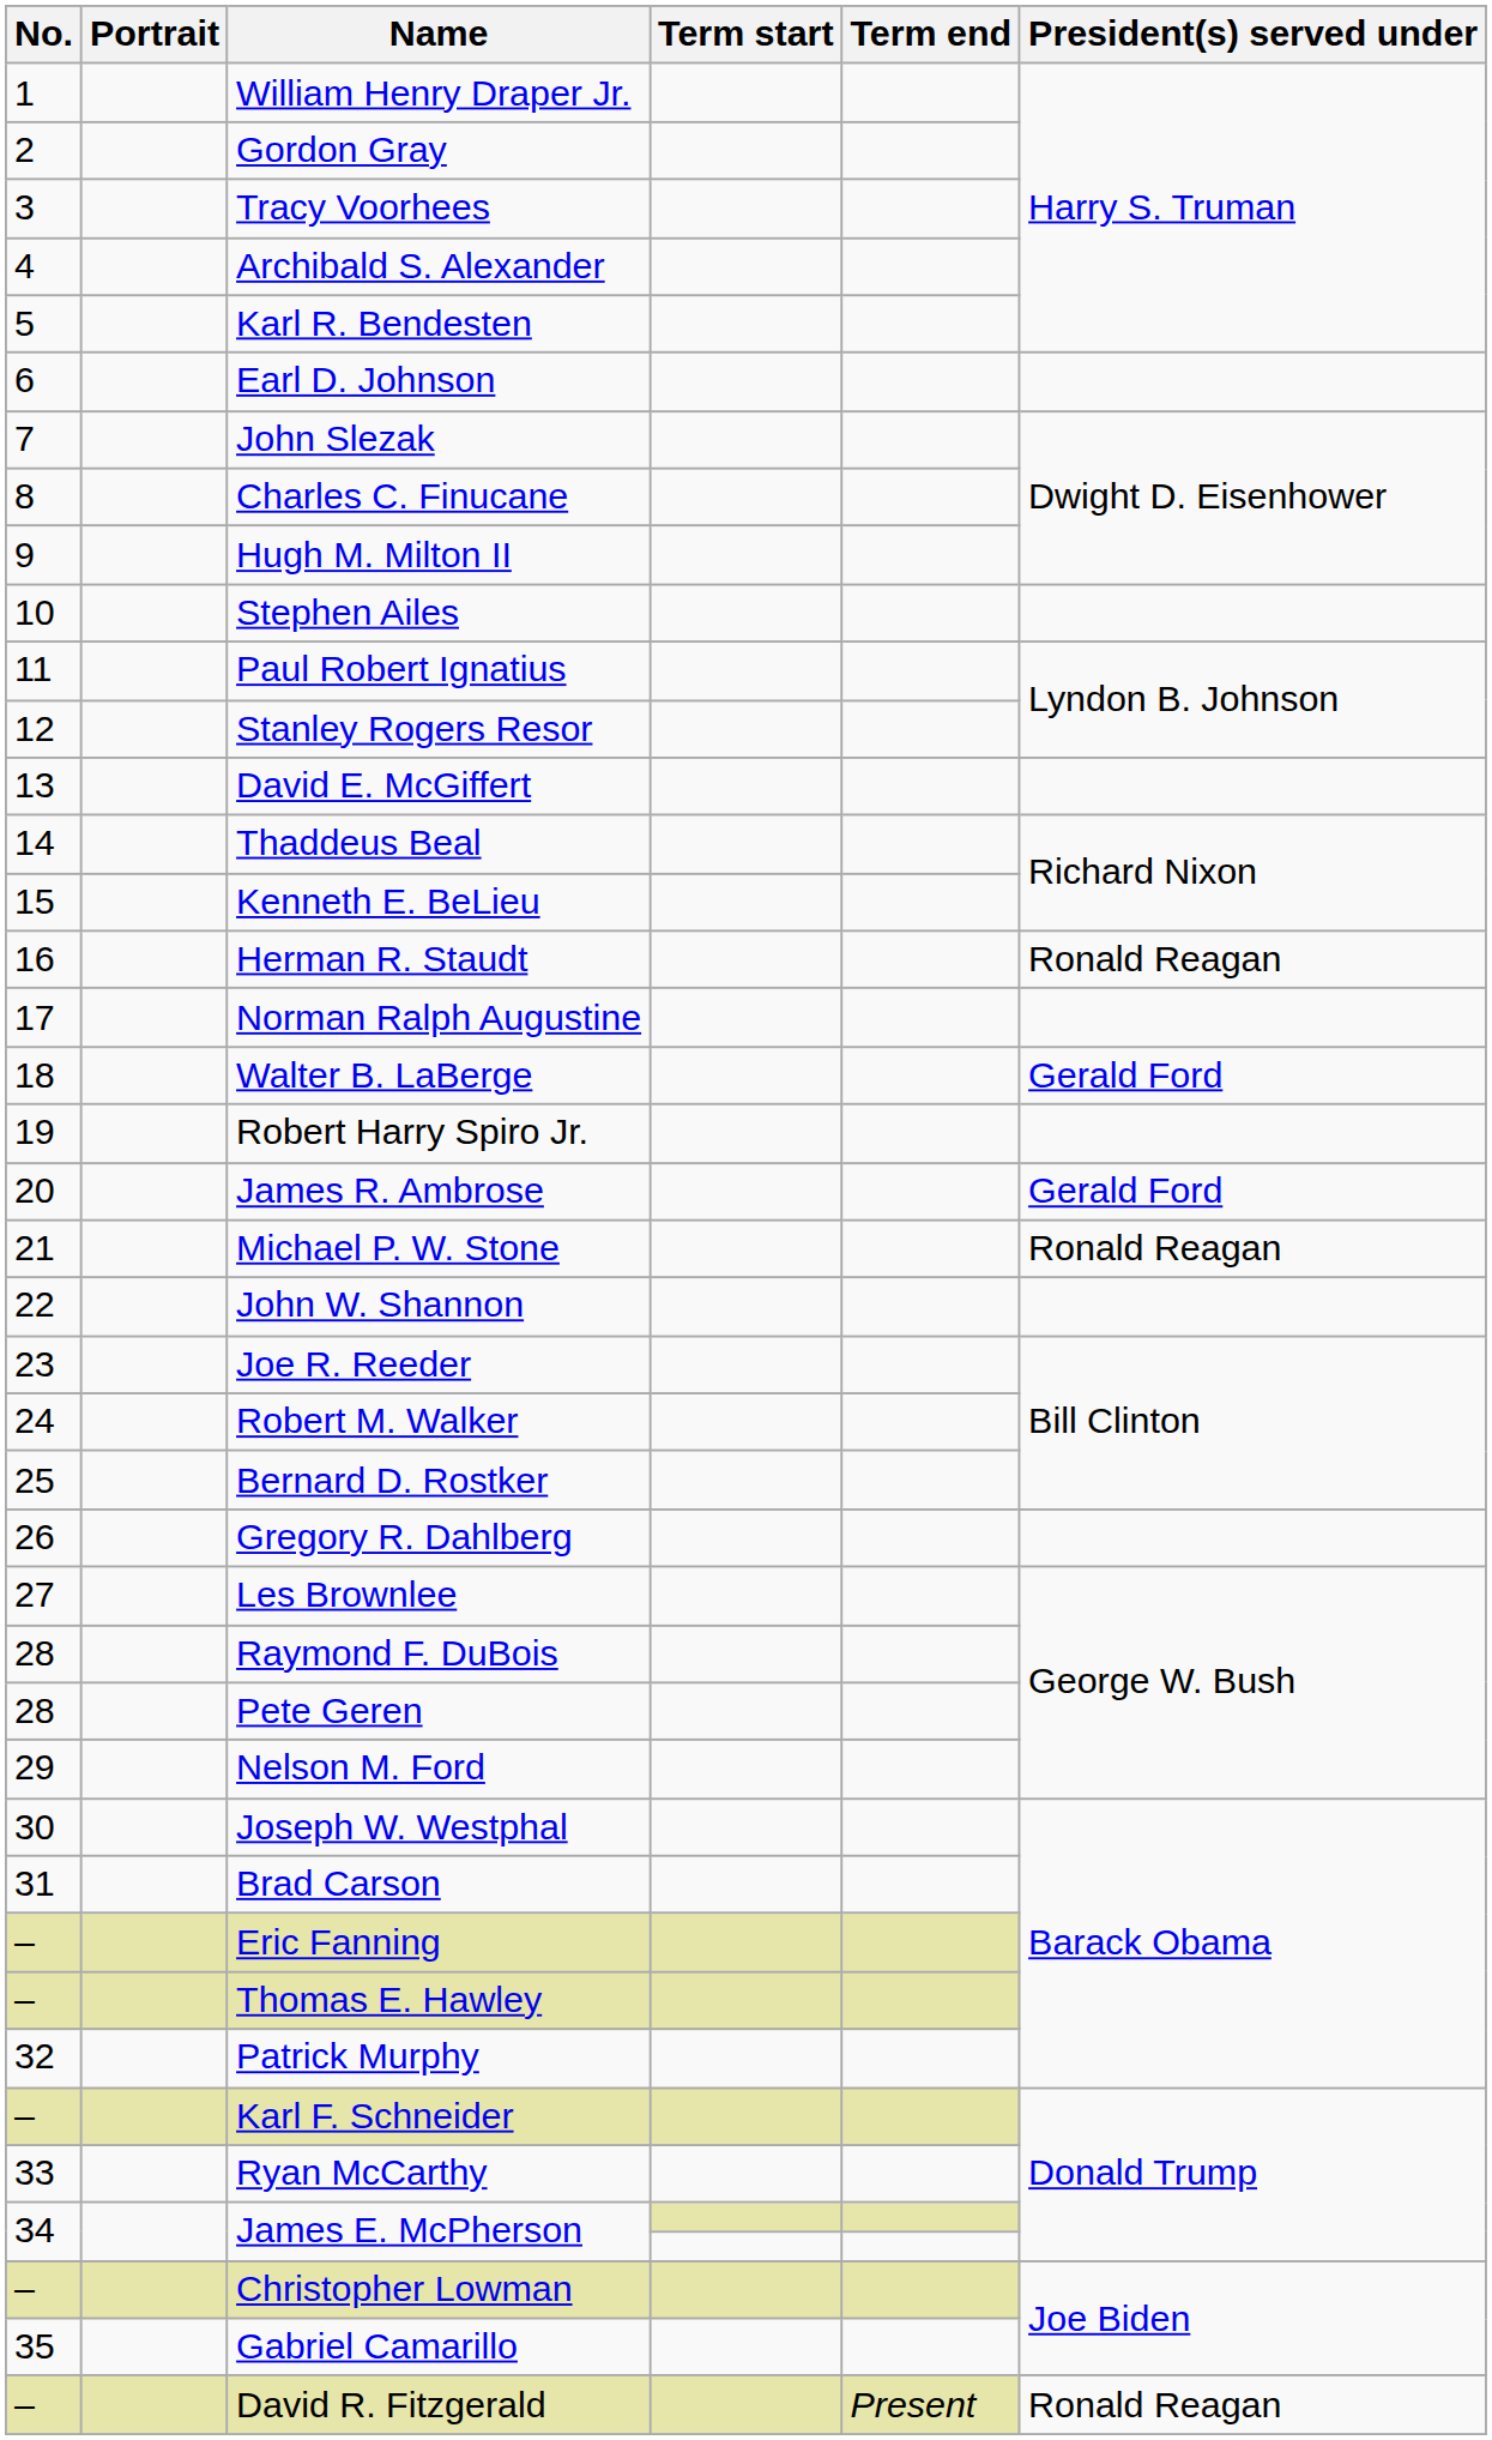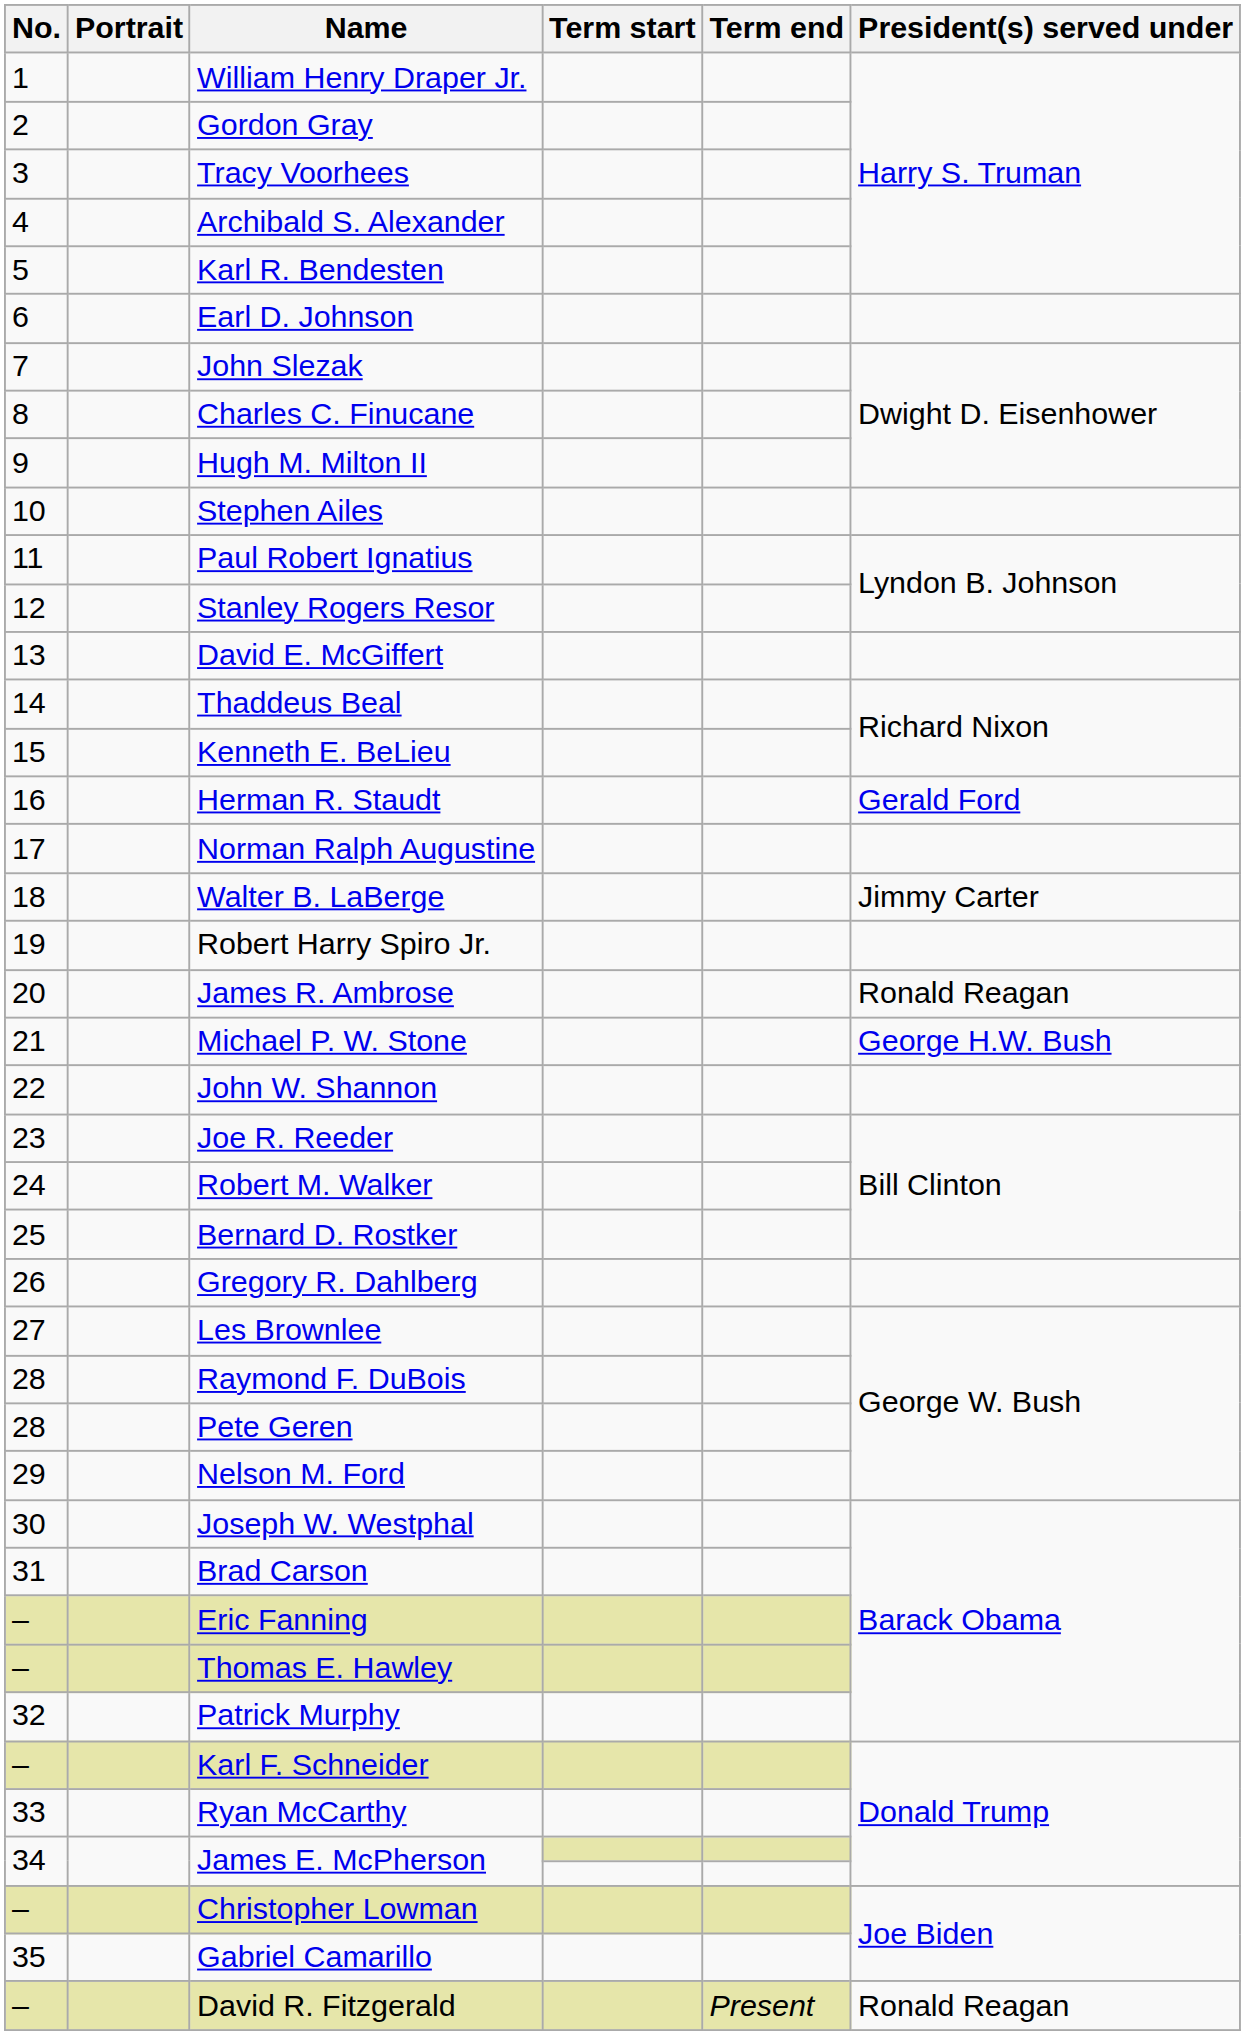Herman R. Staudt | President(s) served under: Ronald Reagan -> Gerald Ford
Walter B. LaBerge | President(s) served under: Gerald Ford -> Jimmy Carter
James R. Ambrose | President(s) served under: Gerald Ford -> Ronald Reagan
Michael P. W. Stone | President(s) served under: Ronald Reagan -> George H.W. Bush
